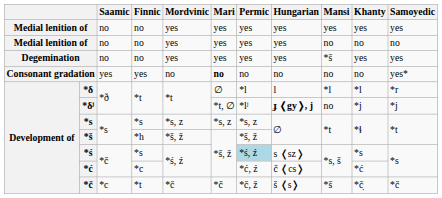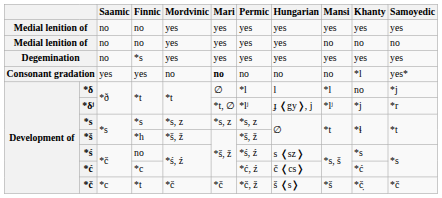Degemination | Finnic: no -> *s
Degemination | Mansi: *š -> yes
Consonant gradation | Khanty: no -> *l
*δ | Khanty: *l -> no
*δ | Samoyedic: *r -> *j
*δʲ | Hungarian: bold -> normal
*δʲ | Mansi: no -> *lʲ
*δʲ | Samoyedic: *j -> *r
*ś | Finnic: *s -> no
*ś | Permic: lightblue background -> no background
